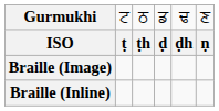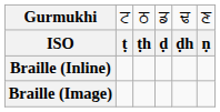rows swapped: Braille (Image) <-> Braille (Inline)
